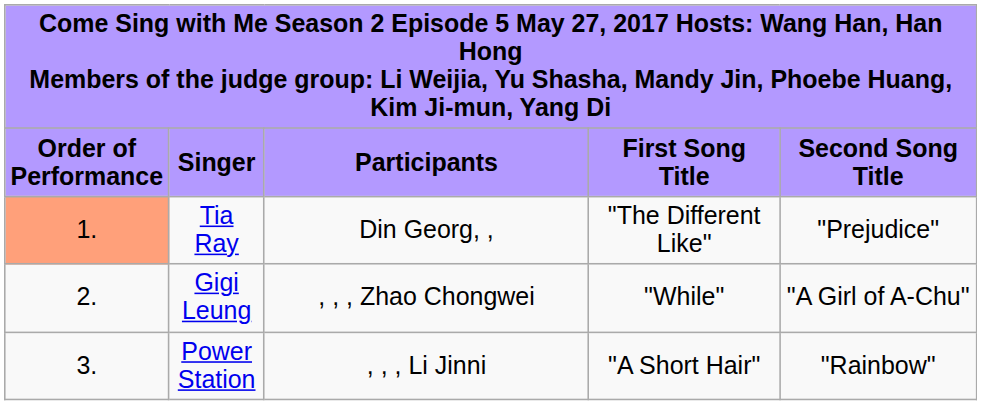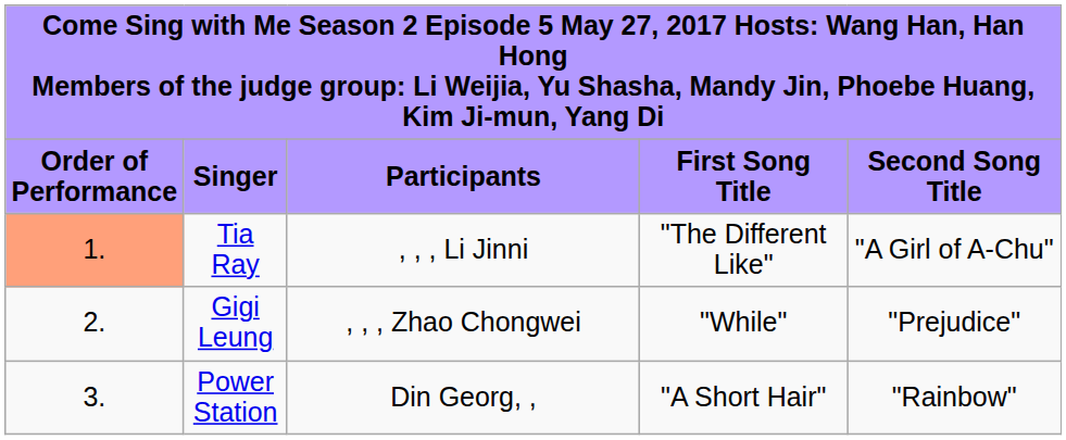Tia Ray | column 3: Din Georg, , -> , , , Li Jinni
Tia Ray | column 5: "Prejudice" -> "A Girl of A-Chu"
Gigi Leung | column 5: "A Girl of A-Chu" -> "Prejudice"
Power Station | column 3: , , , Li Jinni -> Din Georg, ,
